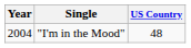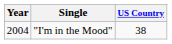"I'm in the Mood" | US Country: 48 -> 38
